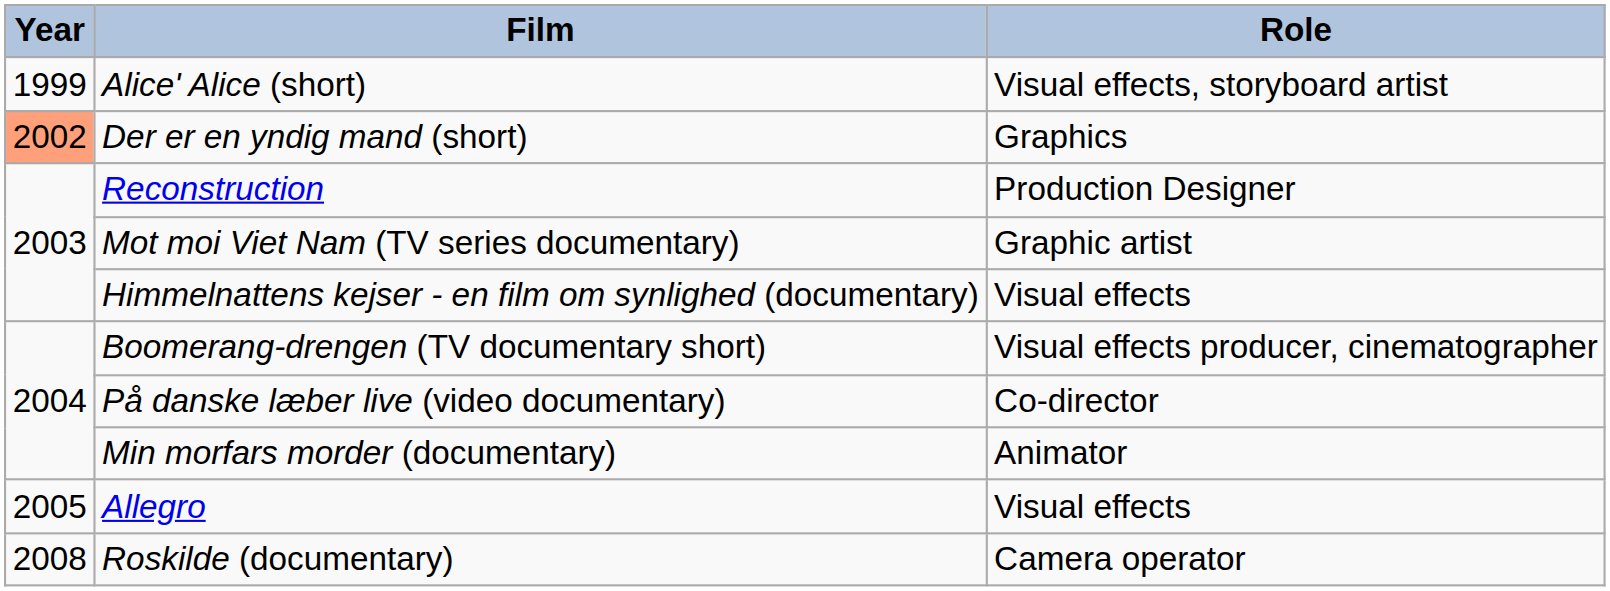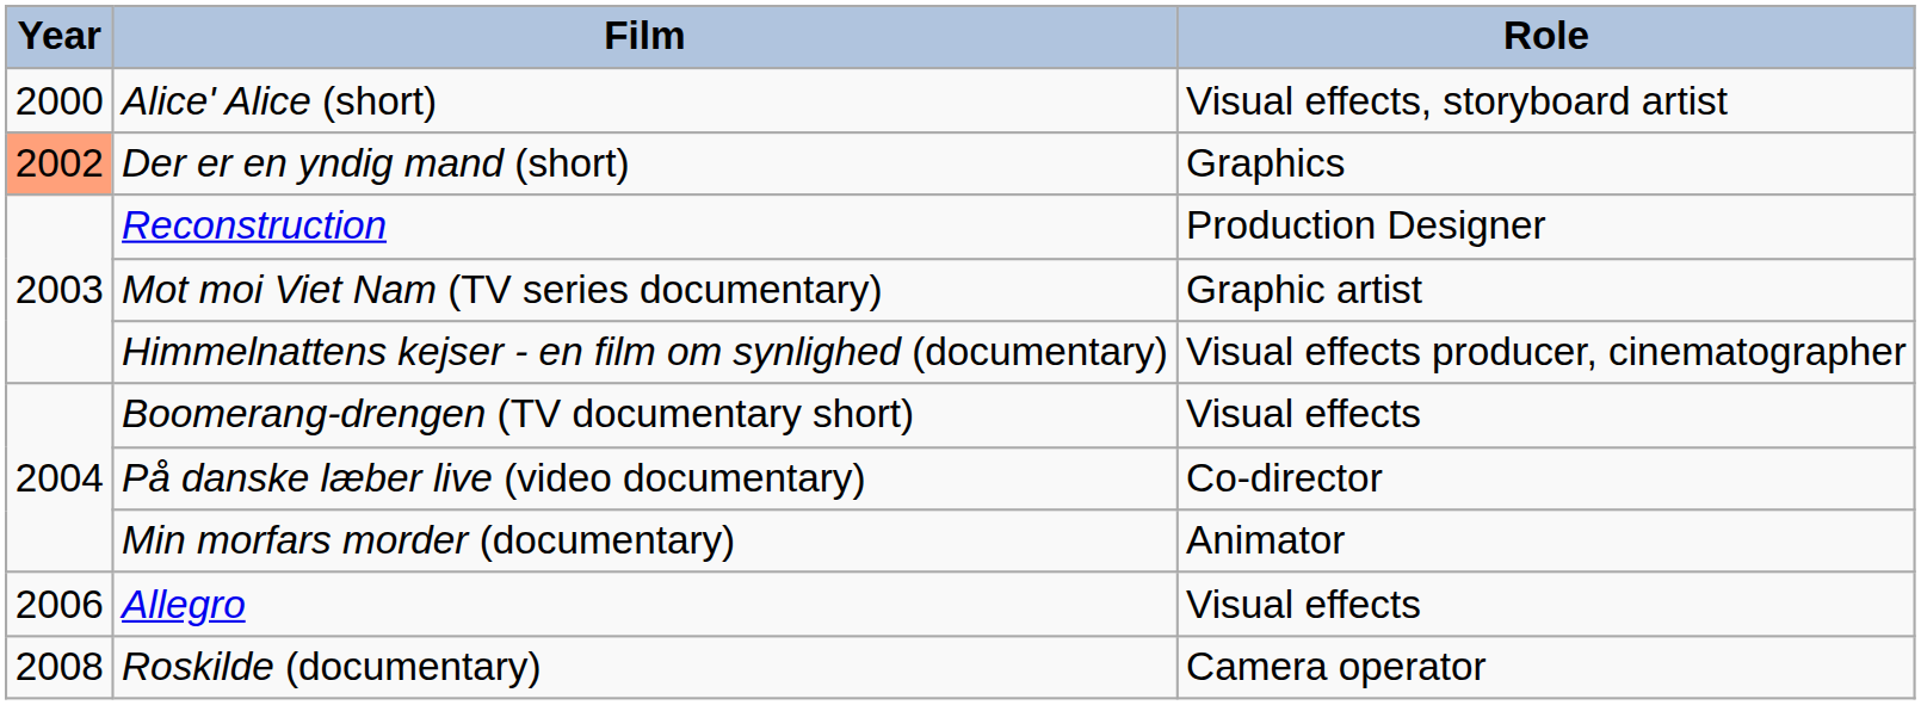Alice' Alice (short) | Year: 1999 -> 2000
Himmelnattens kejser - en film om synlighed (documentary) | Role: Visual effects -> Visual effects producer, cinematographer
Boomerang-drengen (TV documentary short) | Role: Visual effects producer, cinematographer -> Visual effects
Allegro | Year: 2005 -> 2006
